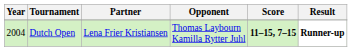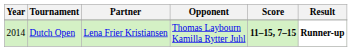Dutch Open | Year: 2004 -> 2014
